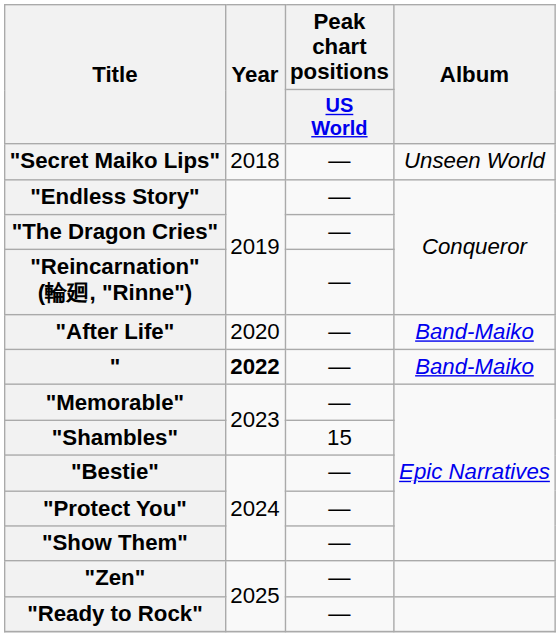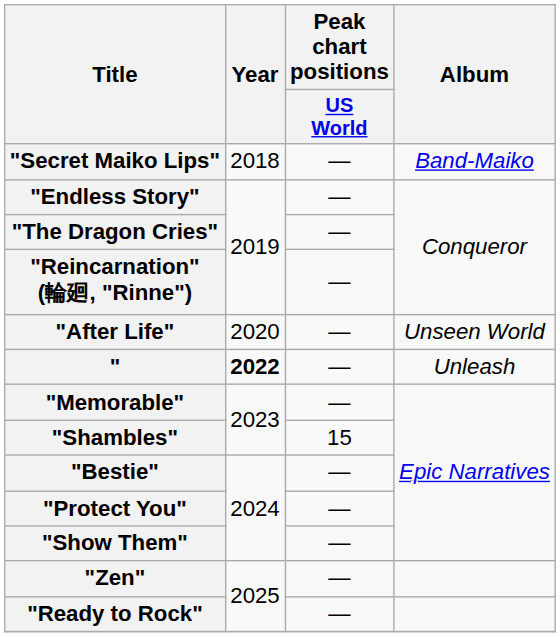"Secret Maiko Lips" | Album: Unseen World -> Band-Maiko
"After Life" | Album: Band-Maiko -> Unseen World
" | Album: Band-Maiko -> Unleash
